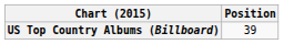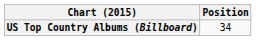US Top Country Albums (Billboard) | Position: 39 -> 34
